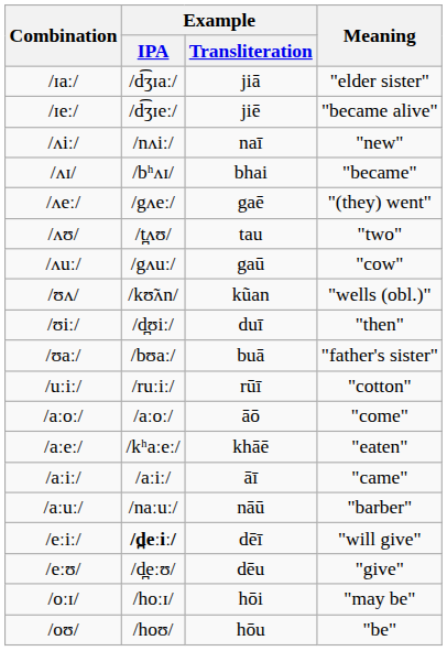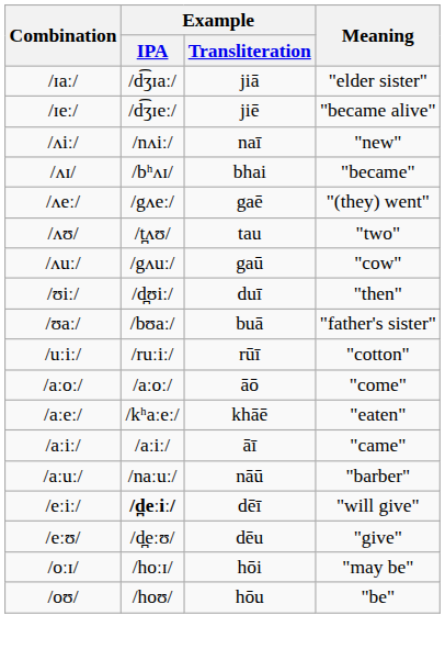- row: /ʊʌ/ | /kʊ̃ʌn/ | kũan | "wells (obl.)"
